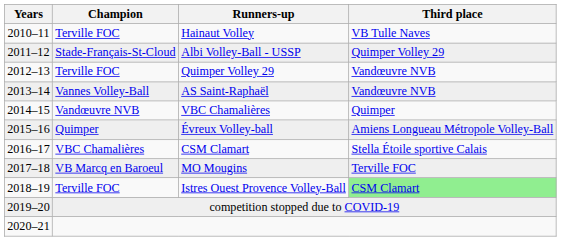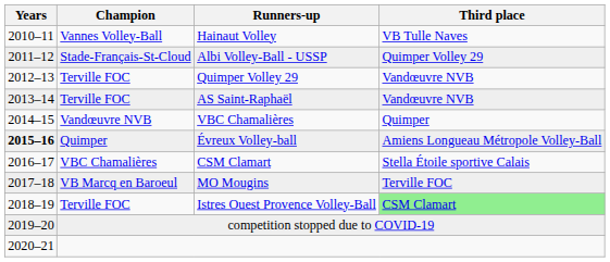Hainaut Volley | Champion: Terville FOC -> Vannes Volley-Ball
AS Saint-Raphaël | Champion: Vannes Volley-Ball -> Terville FOC
Évreux Volley-ball | Years: normal -> bold
